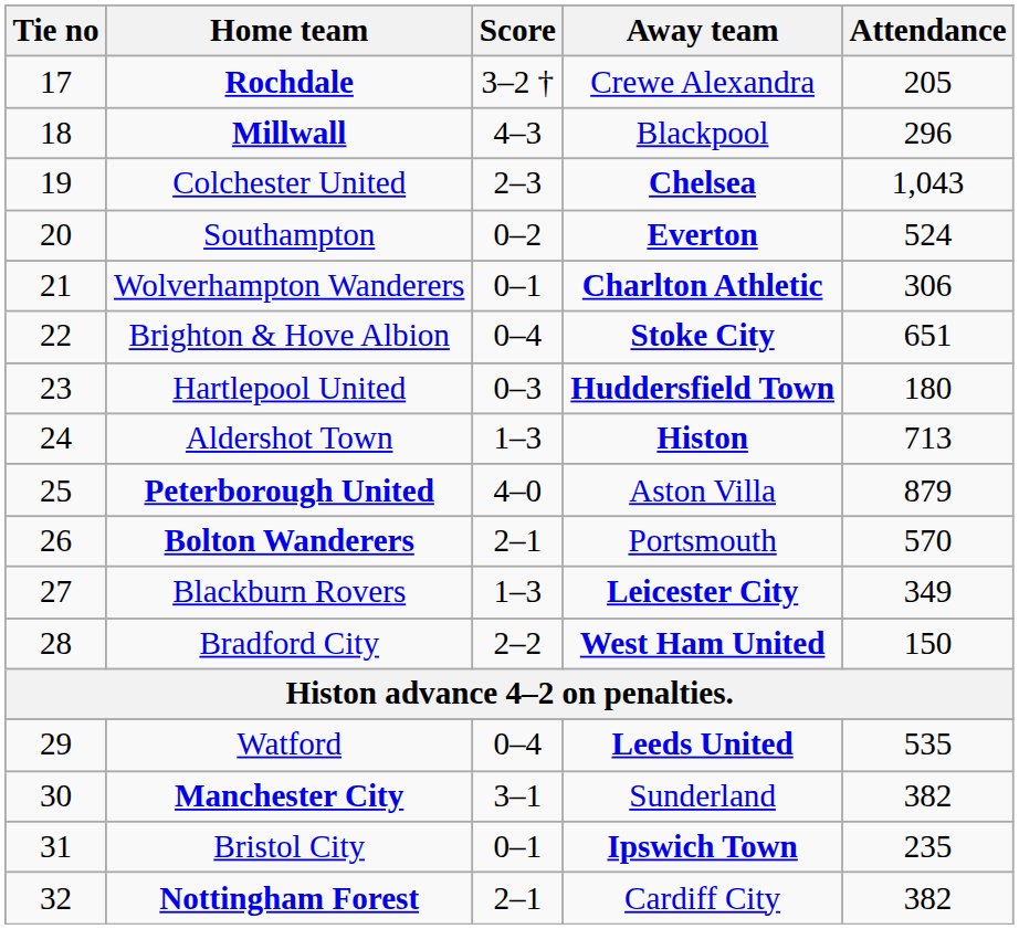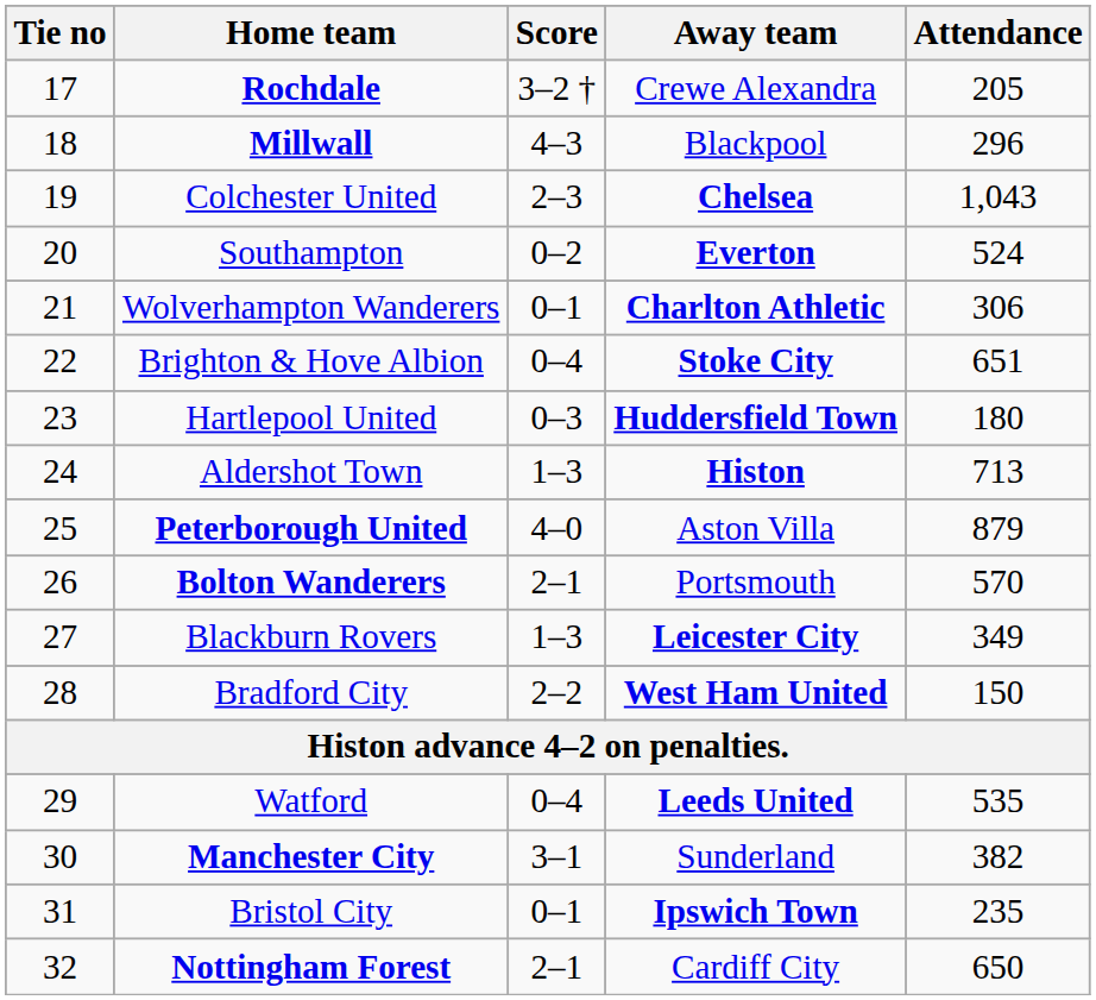Nottingham Forest | Attendance: 382 -> 650
